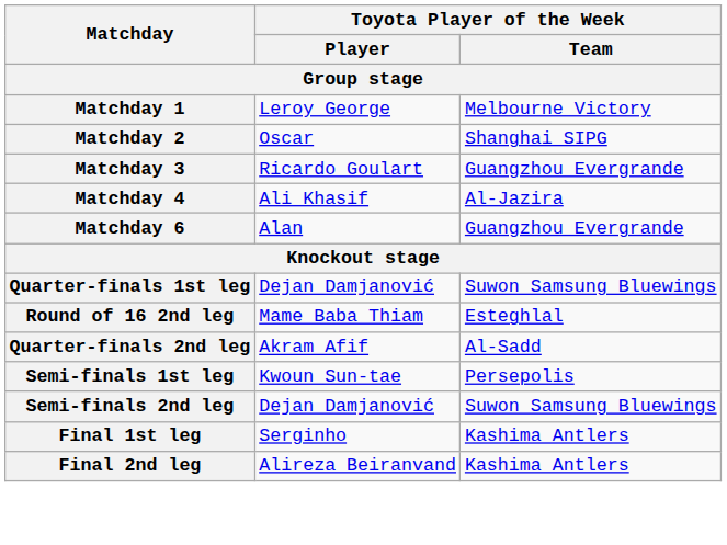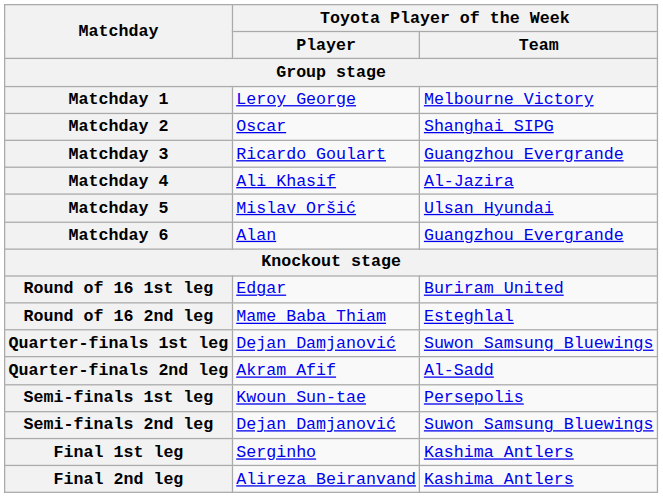+ row: Matchday 5 | Mislav Oršić | Ulsan Hyundai
+ row: Round of 16 1st leg | Edgar | Buriram United
rows swapped: Round of 16 2nd leg <-> Quarter-finals 1st leg
